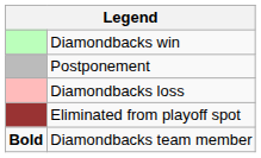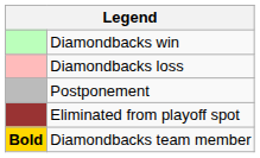rows swapped: Diamondbacks loss <-> Postponement
Diamondbacks team member | column 1: no background -> gold background
